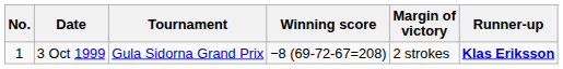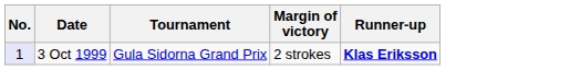- column: Winning score | −8 (69-72-67=208)
3 Oct 1999 | No.: no background -> lavender background
